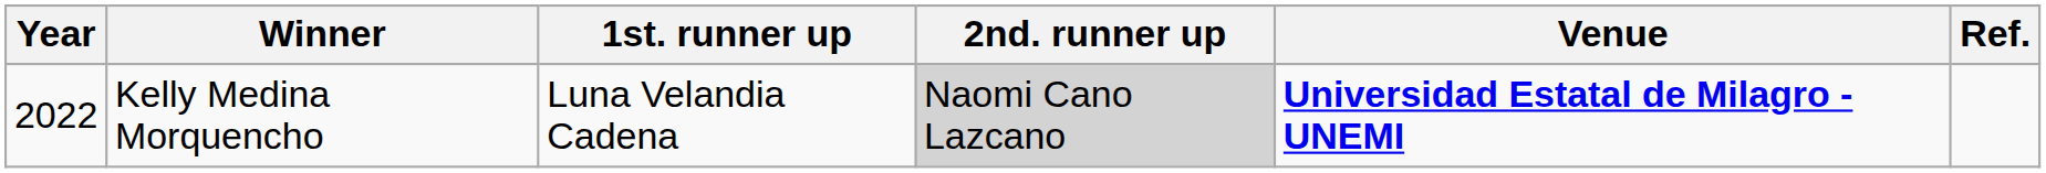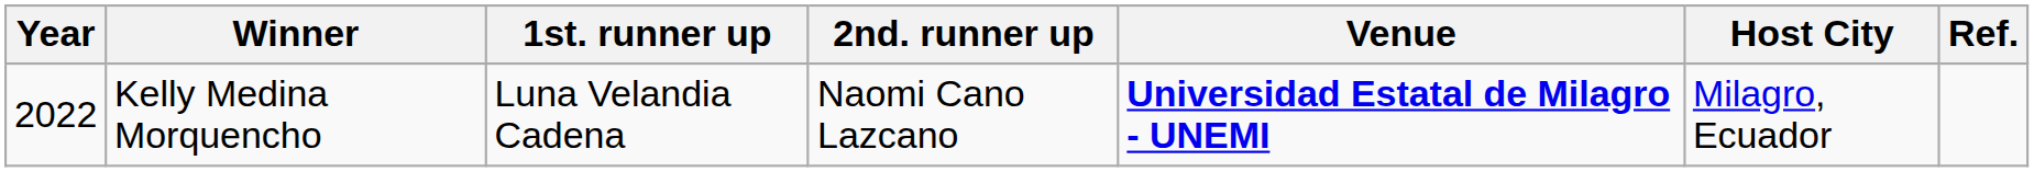+ column: Host City | Milagro, Ecuador
Kelly Medina Morquencho | 2nd. runner up: lightgrey background -> no background
